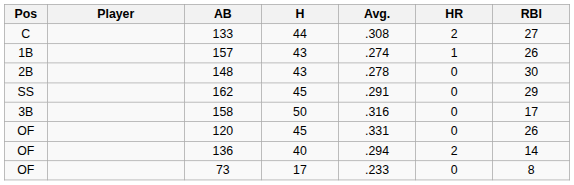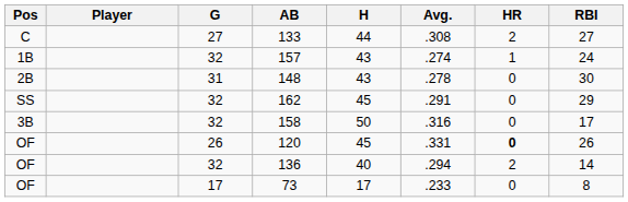+ column: G | 27 | 32 | 31 | 32 | 32 | 26 | 32 | 17
157 | RBI: 26 -> 24
120 | HR: normal -> bold
